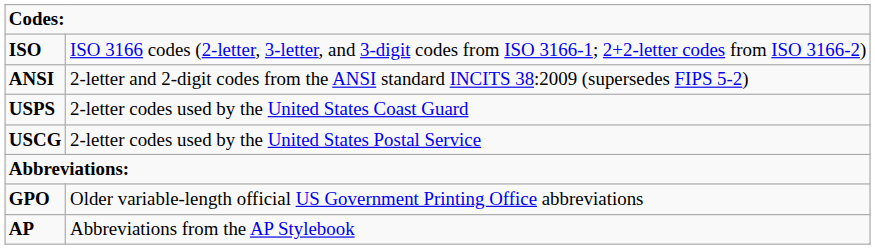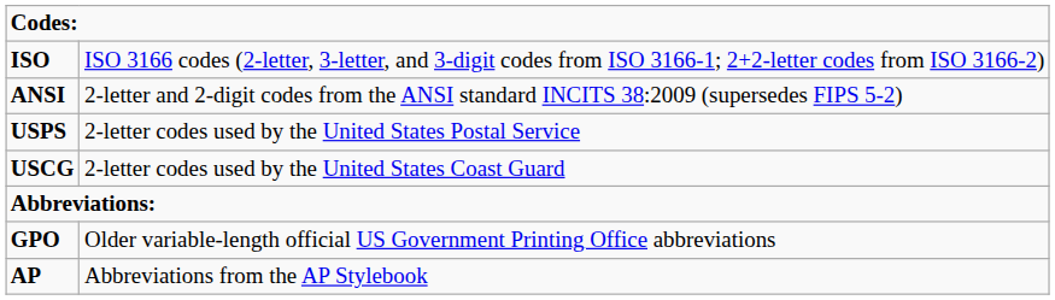USPS | column 2: 2-letter codes used by the United States Coast Guard -> 2-letter codes used by the United States Postal Service
USCG | column 2: 2-letter codes used by the United States Postal Service -> 2-letter codes used by the United States Coast Guard
